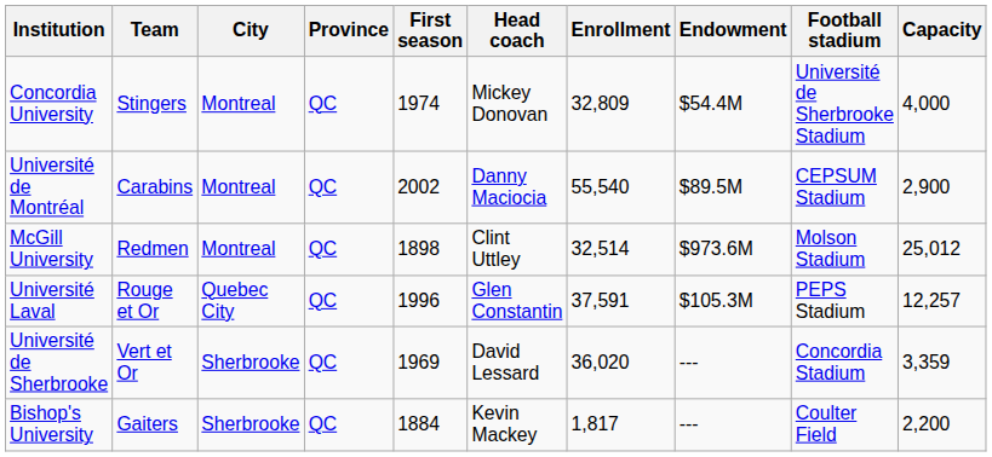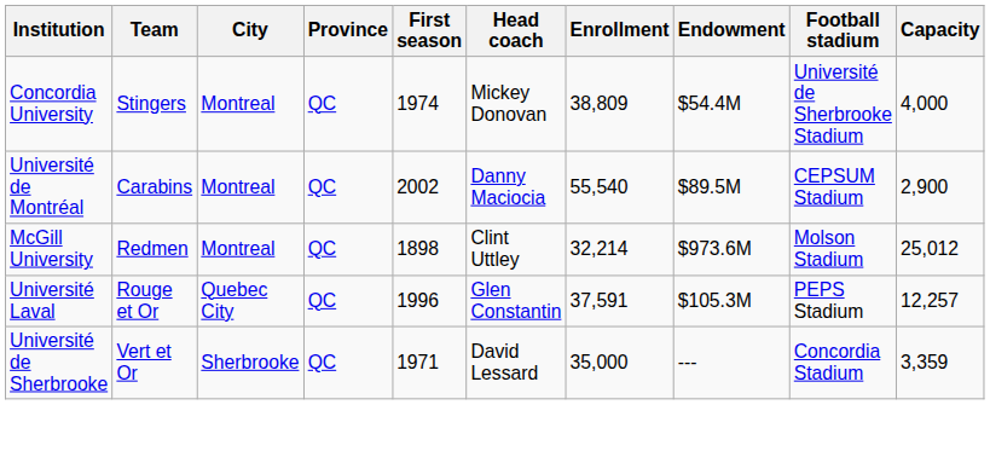Concordia University | Enrollment: 32,809 -> 38,809
McGill University | Enrollment: 32,514 -> 32,214
Université de Sherbrooke | First season: 1969 -> 1971
Université de Sherbrooke | Enrollment: 36,020 -> 35,000
- row: Bishop's University | Gaiters | Sherbrooke | QC | 1884 | Kevin Mackey | 1,817 | --- | Coulter Field | 2,200
